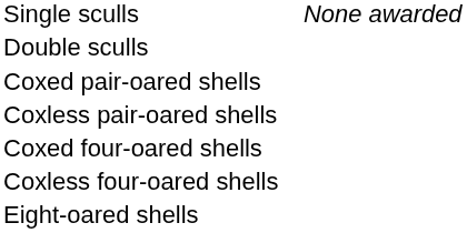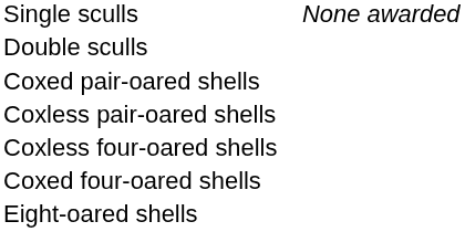rows swapped: Coxed four-oared shells <-> Coxless four-oared shells
